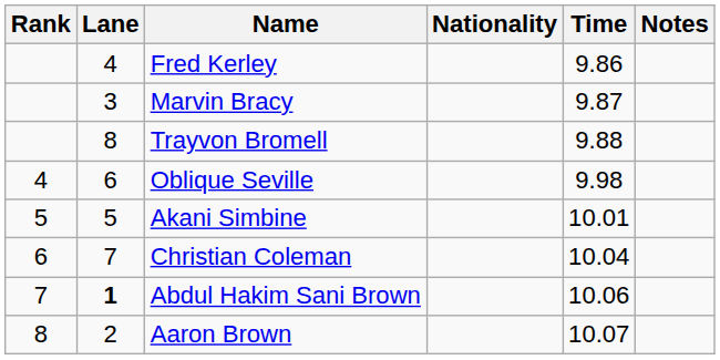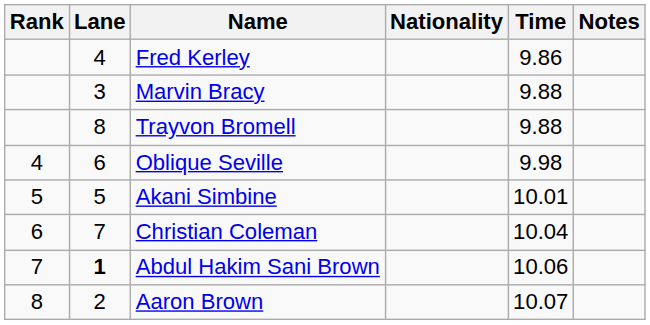Marvin Bracy | Time: 9.87 -> 9.88
